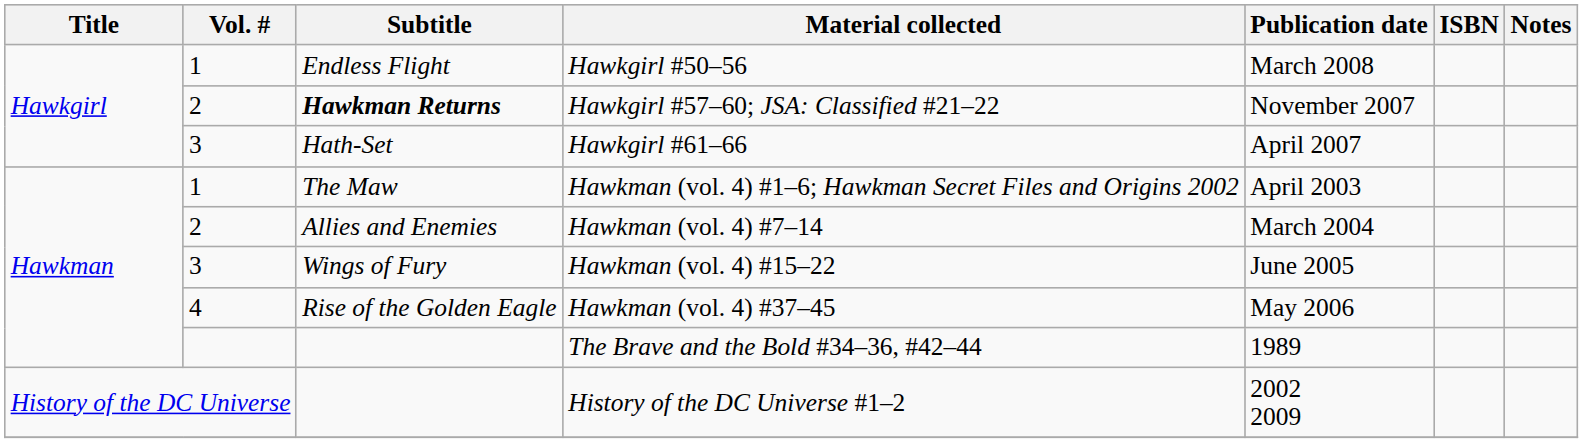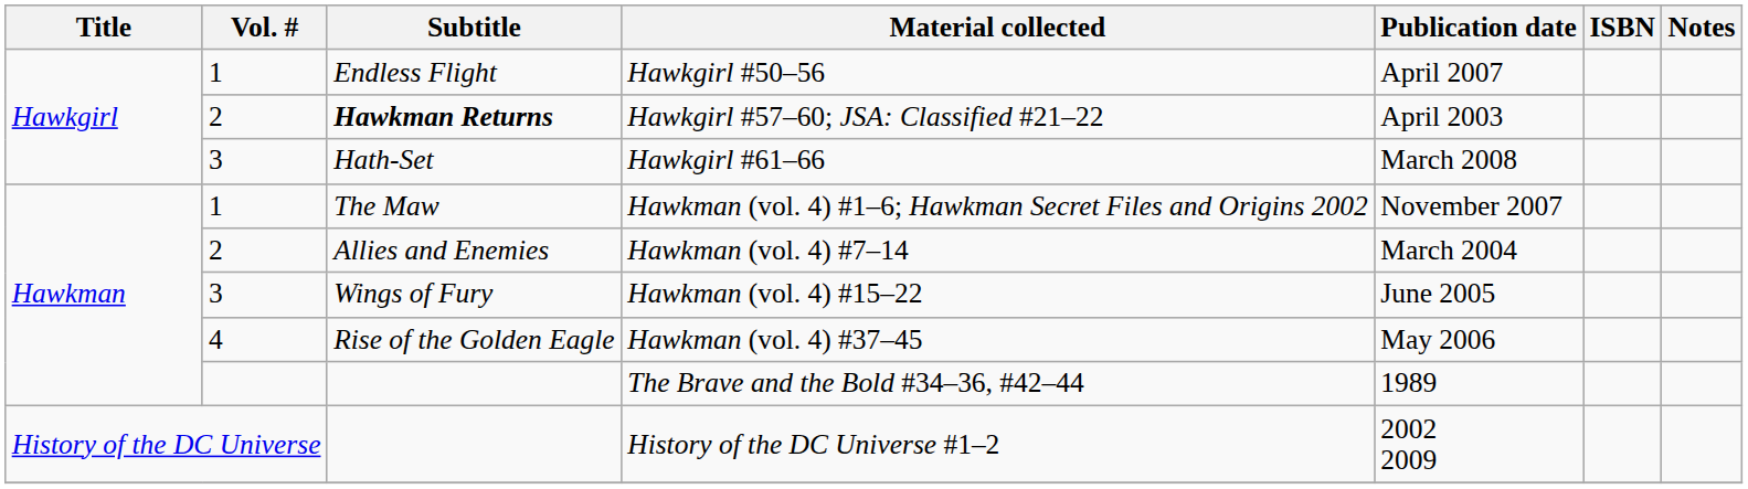Hawkgirl #50–56 | Publication date: March 2008 -> April 2007
Hawkgirl #57–60; JSA: Classified #21–22 | Publication date: November 2007 -> April 2003
Hawkgirl #61–66 | Publication date: April 2007 -> March 2008
Hawkman (vol. 4) #1–6; Hawkman Secret Files and Origins 2002 | Publication date: April 2003 -> November 2007
